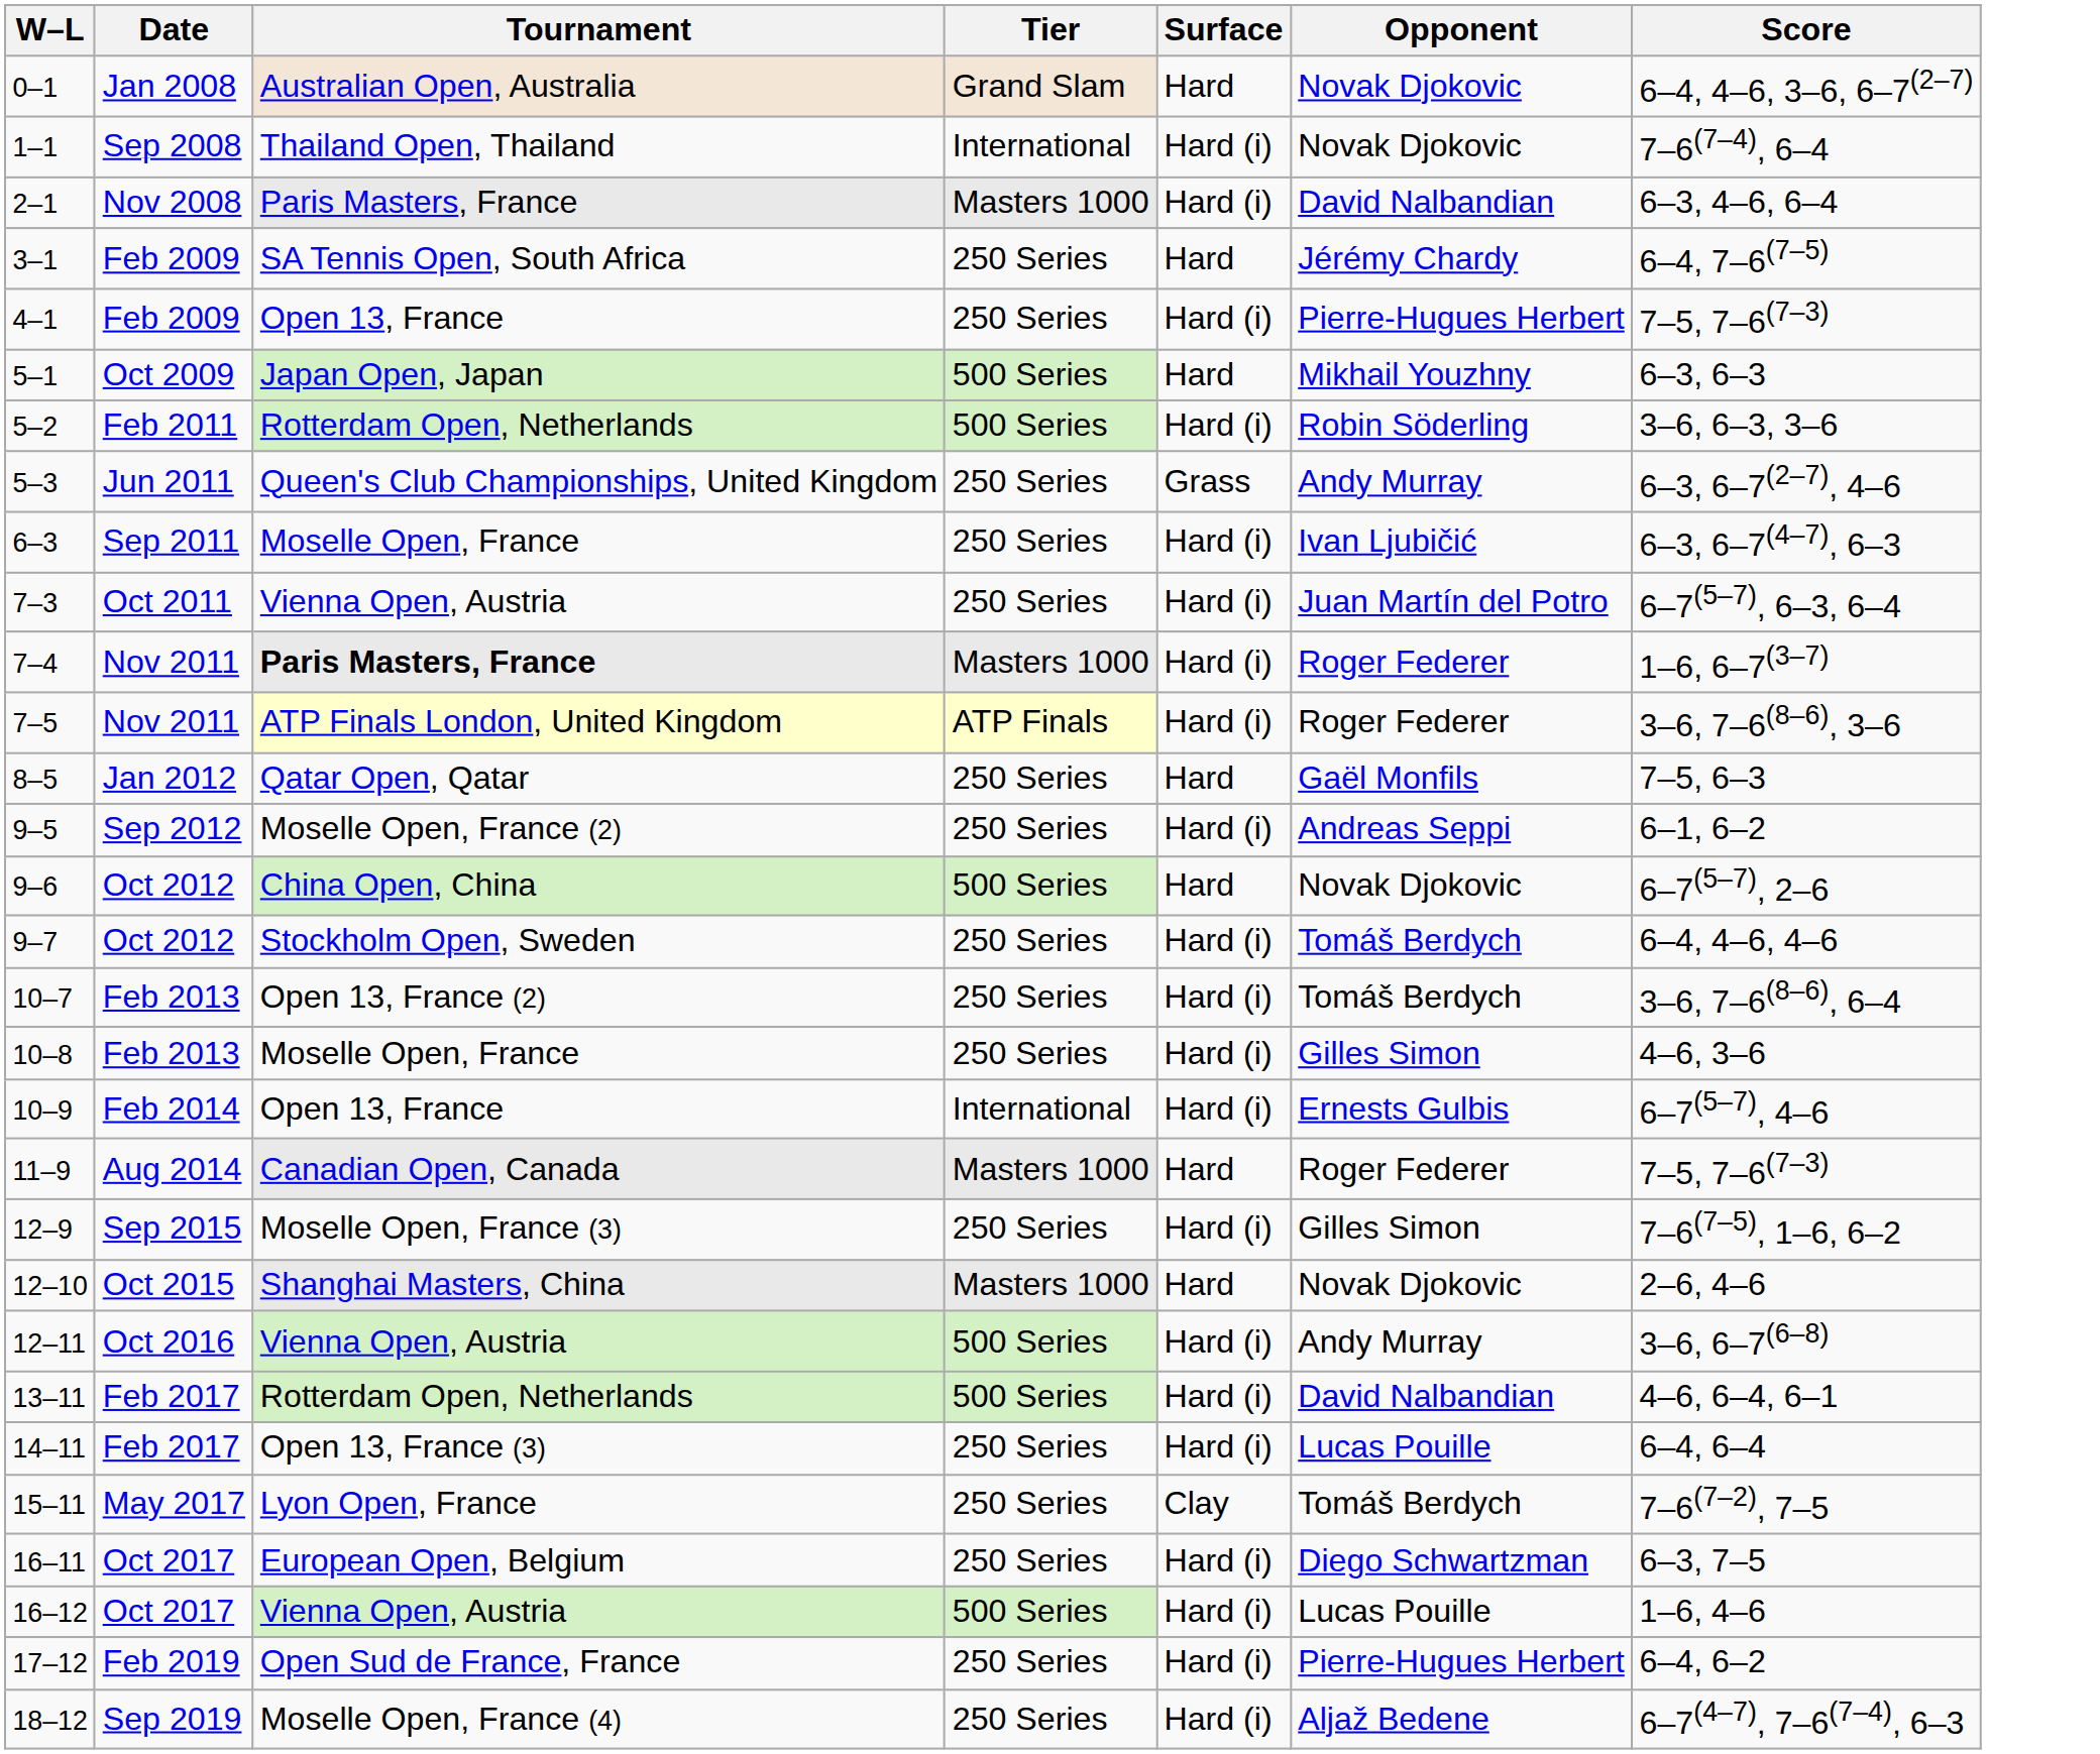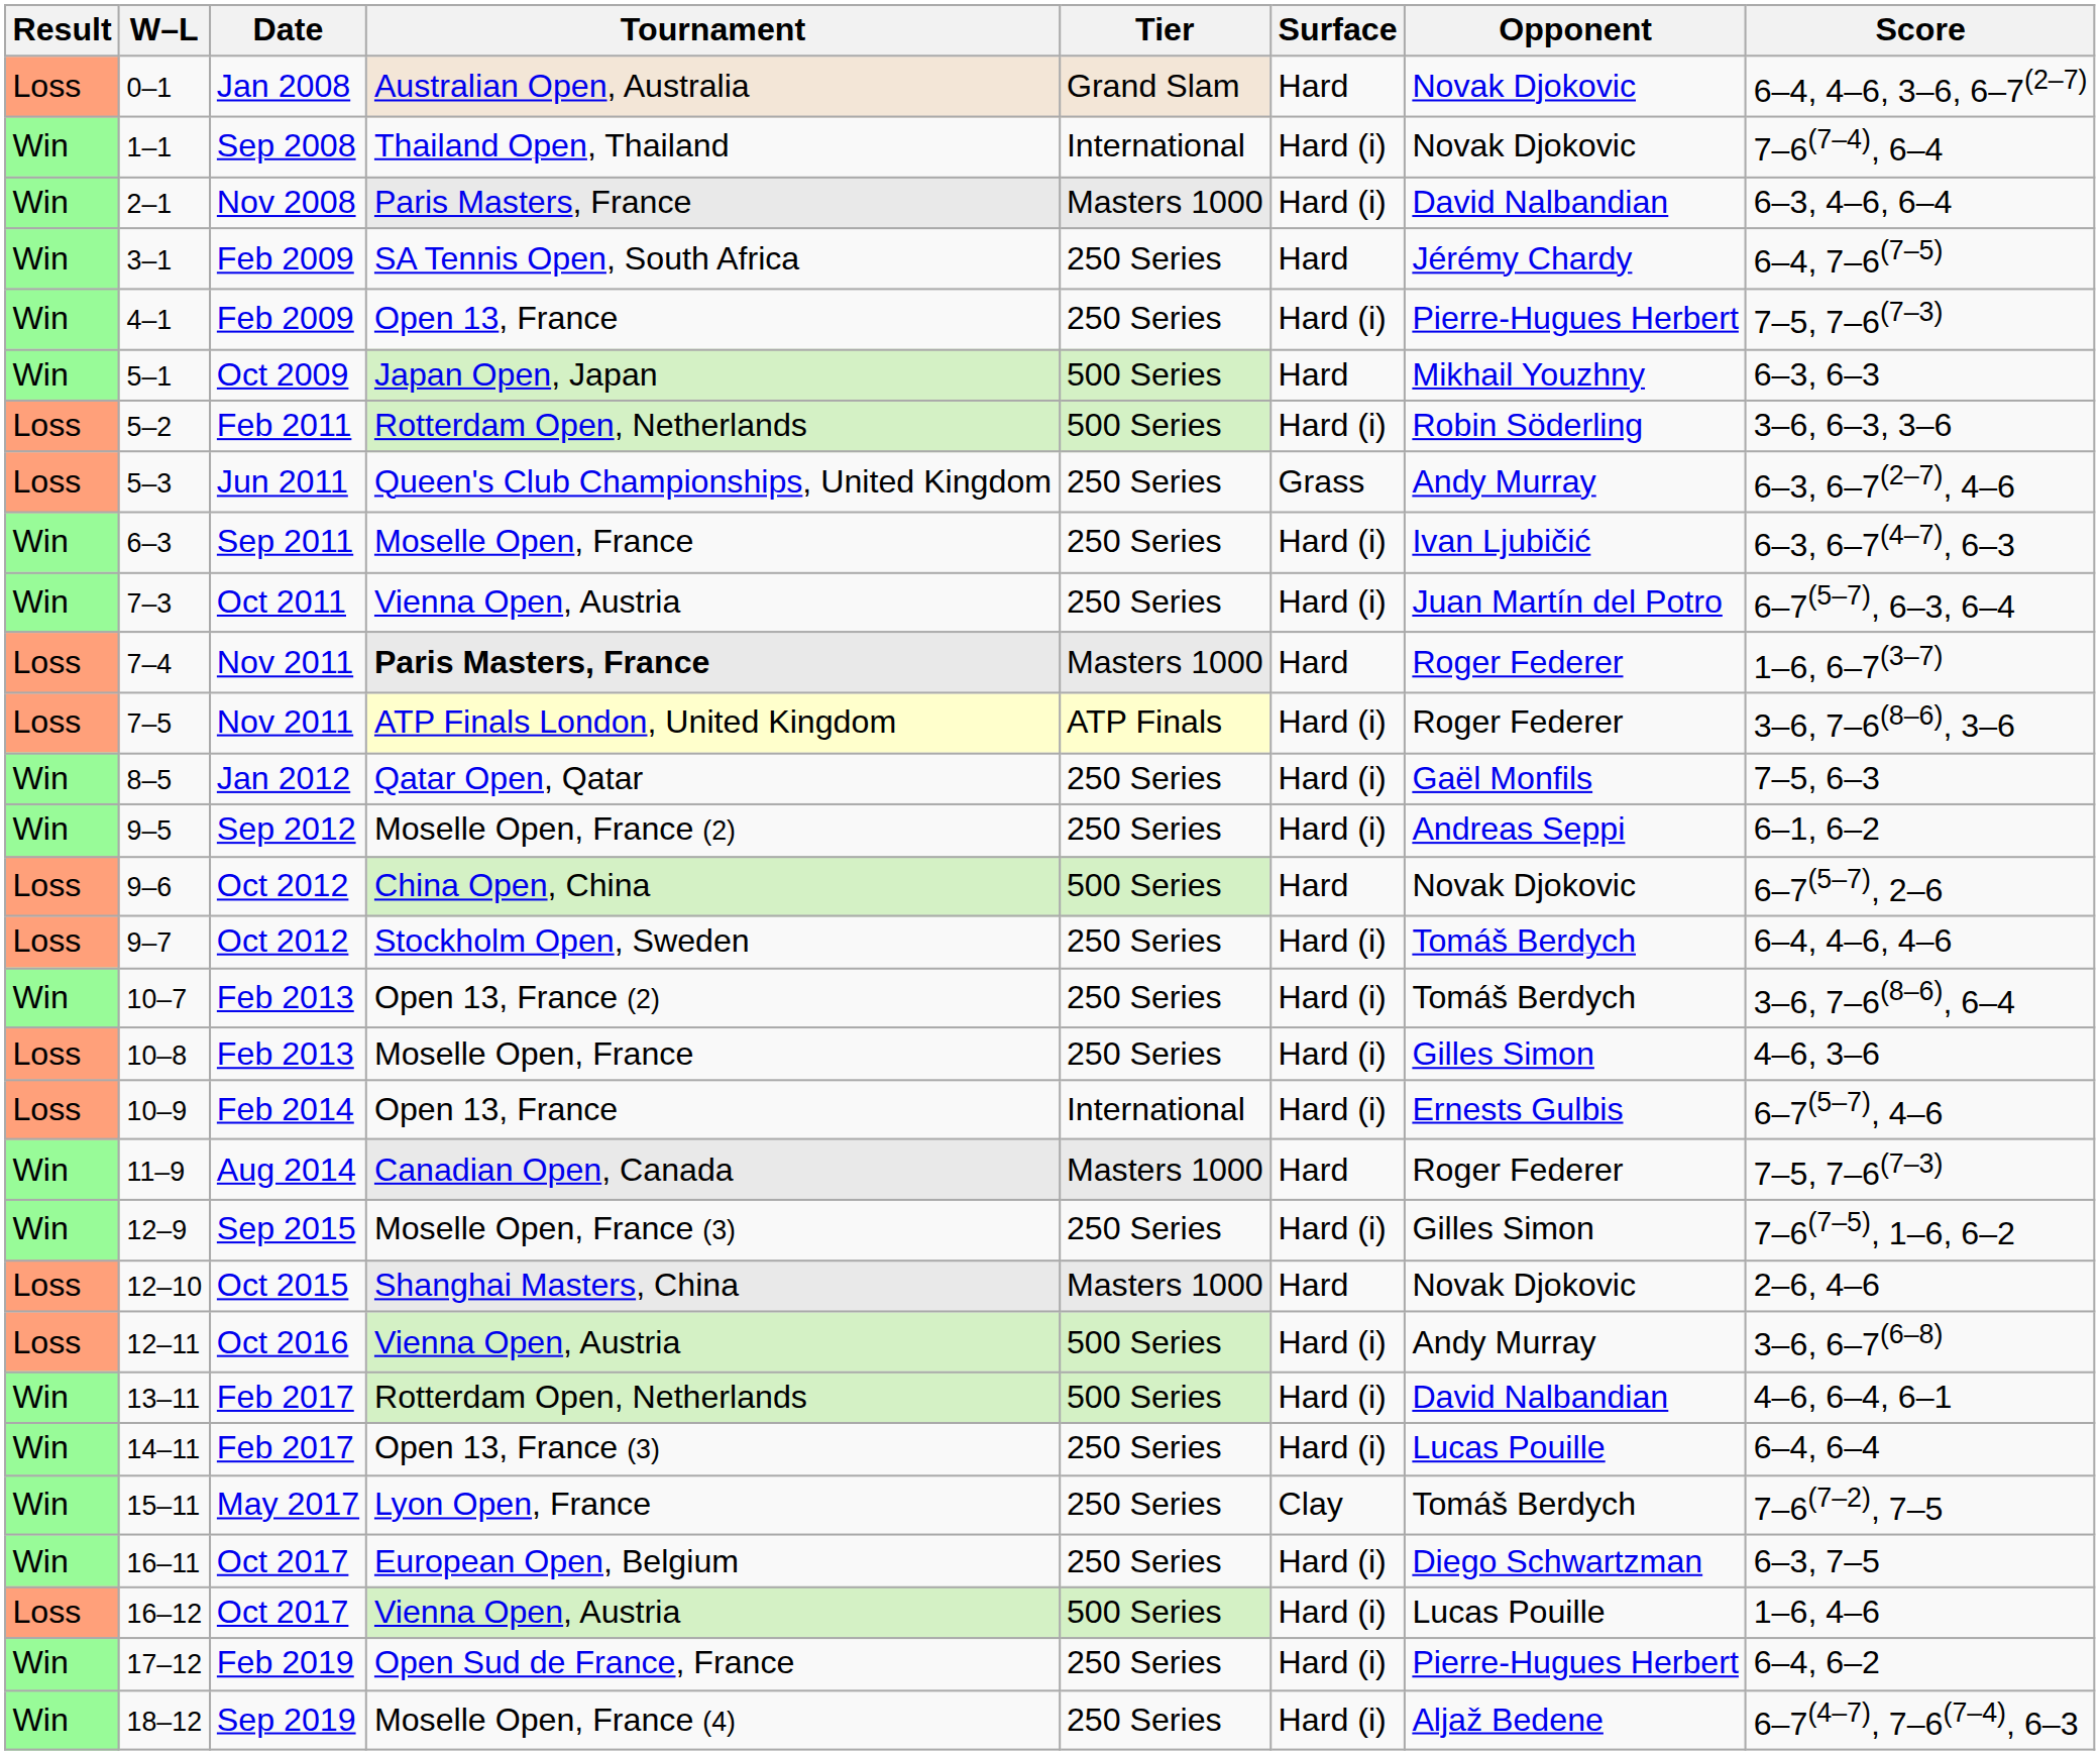+ column: Result | Loss | Win | Win | Win | Win | Win | Loss | Loss | Win | Win | Loss | Loss | Win | Win | Loss | Loss | Win | Loss | Loss | Win | Win | Loss | Loss | Win | Win | Win | Win | Loss | Win | Win
7–4 | Surface: Hard (i) -> Hard
8–5 | Surface: Hard -> Hard (i)
